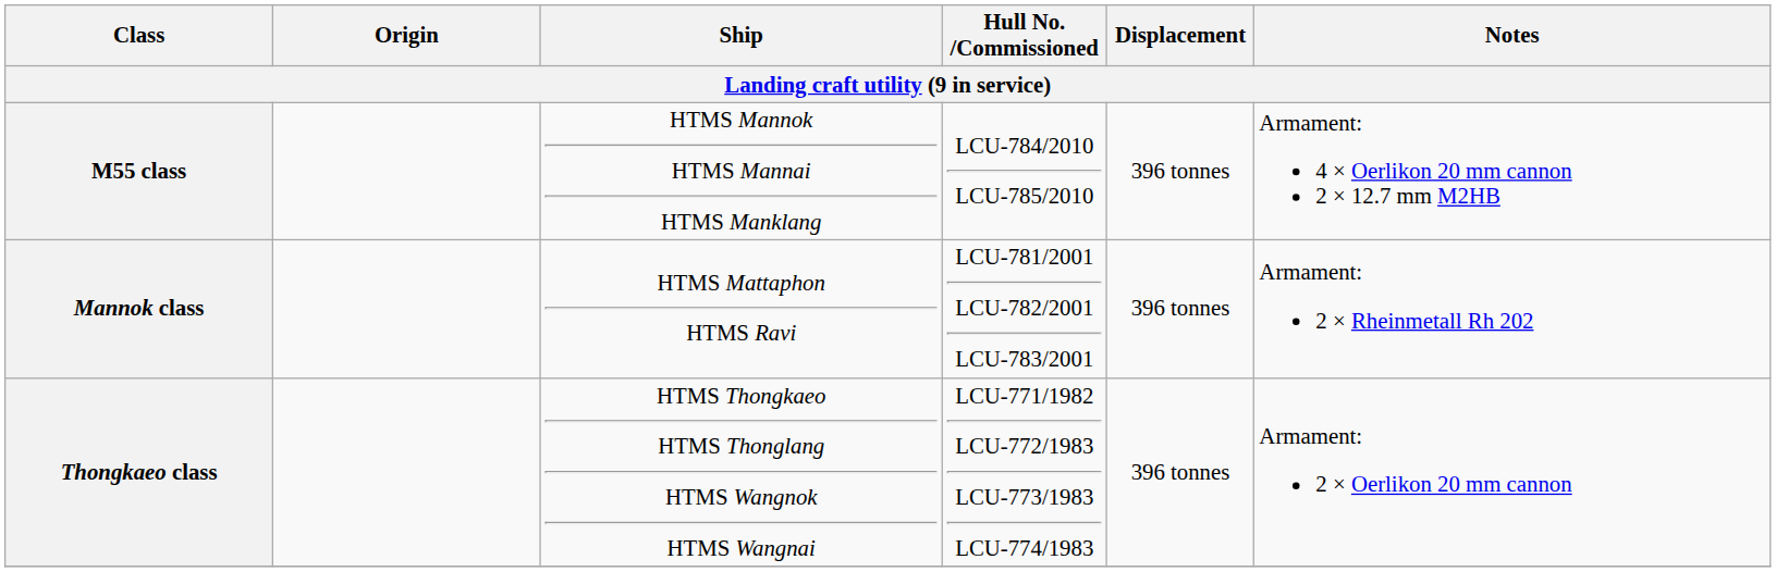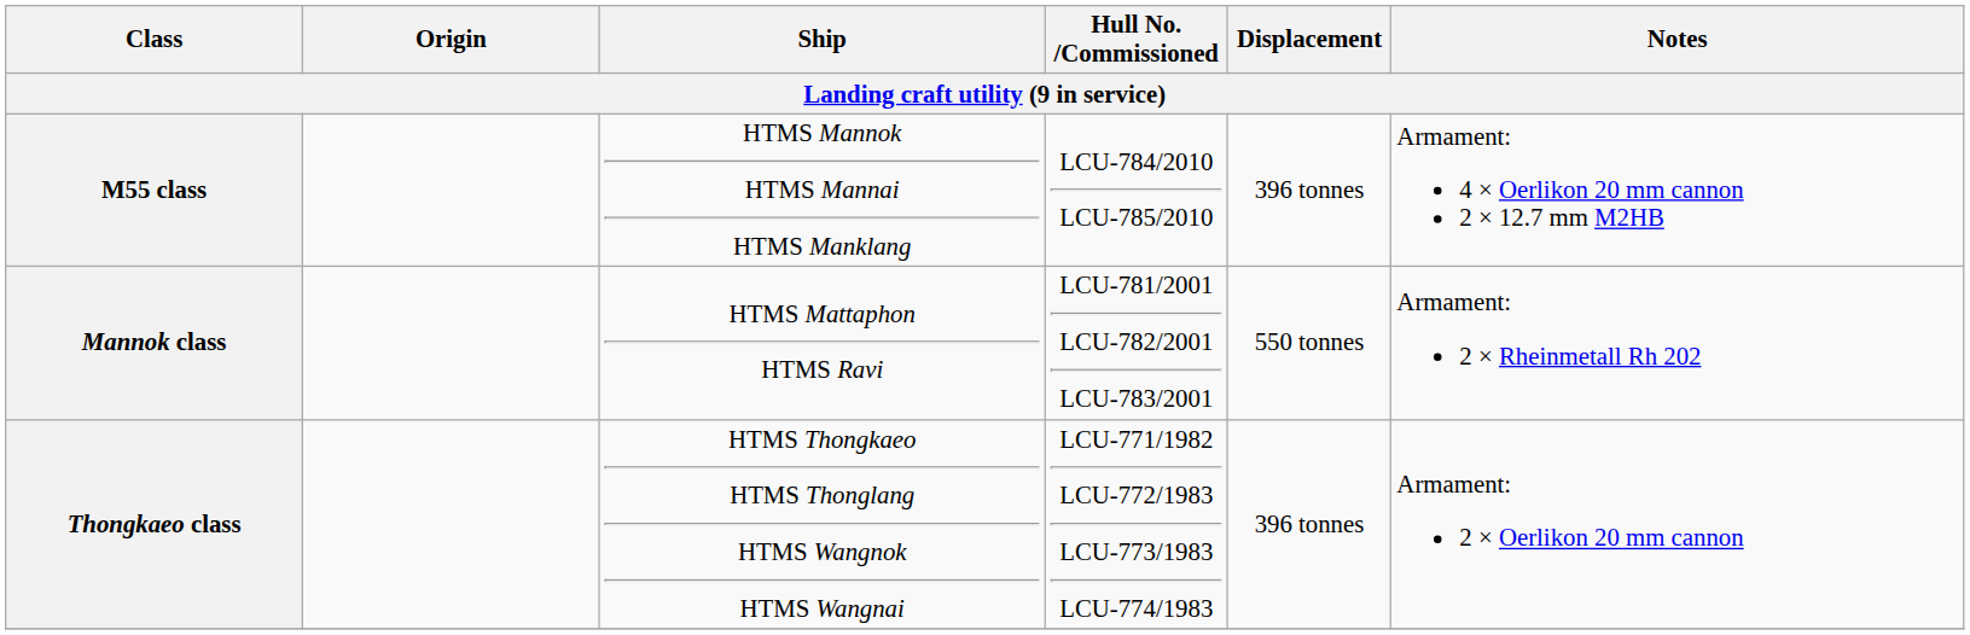Mannok class | Displacement: 396 tonnes -> 550 tonnes
